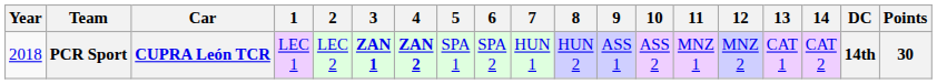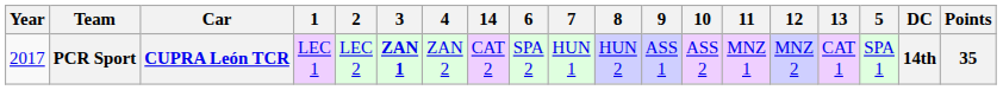columns swapped: 5 <-> 14
PCR Sport | Year: 2018 -> 2017
PCR Sport | 4: bold -> normal
PCR Sport | Points: 30 -> 35
